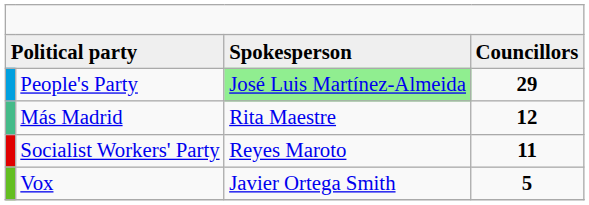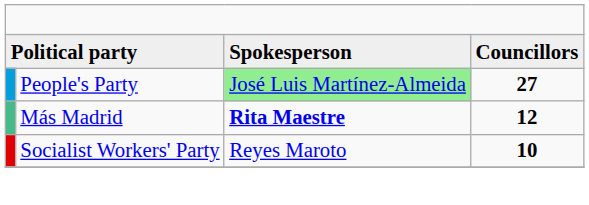People's Party | column 4: 29 -> 27
Más Madrid | column 3: normal -> bold
Socialist Workers' Party | column 4: 11 -> 10
- row: Vox | Javier Ortega Smith | 5
